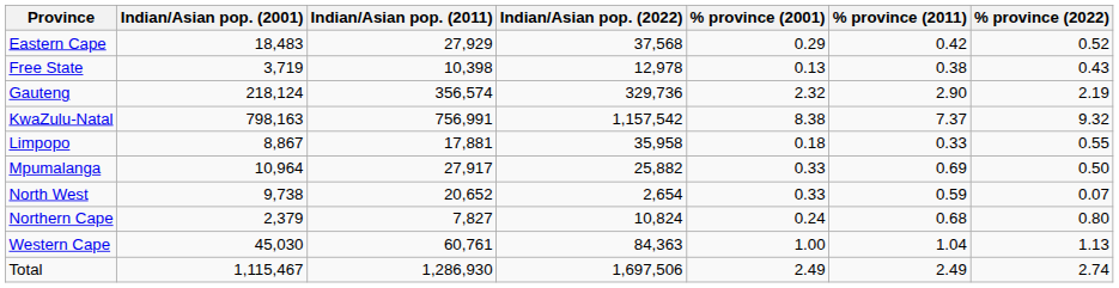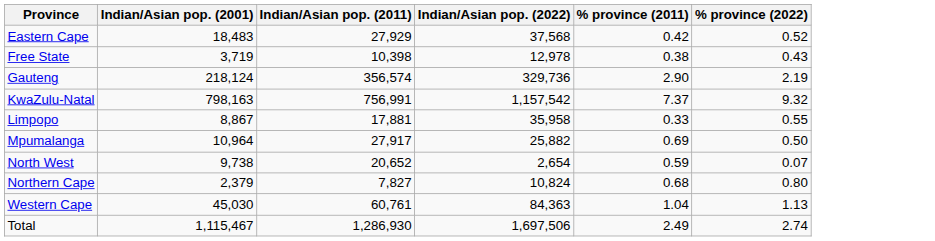- column: % province (2001) | 0.29 | 0.13 | 2.32 | 8.38 | 0.18 | 0.33 | 0.33 | 0.24 | 1.00 | 2.49
